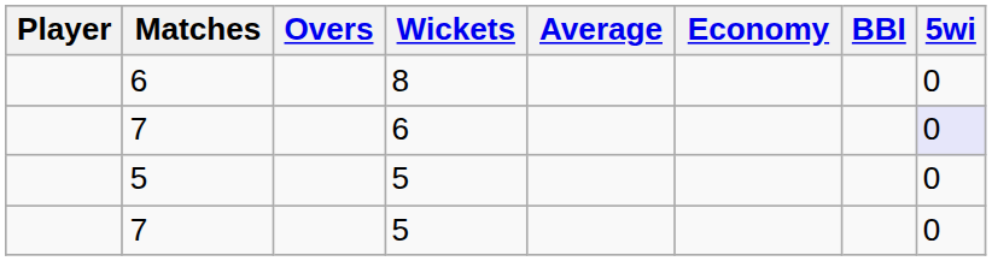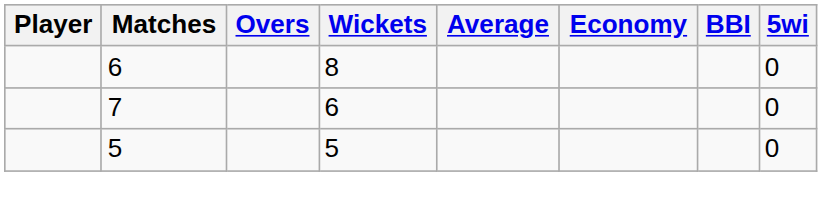7 / 6 | 5wi: lavender background -> no background
- row: 7 | 5 | 0
